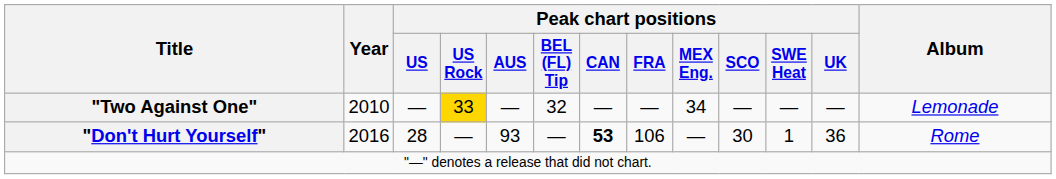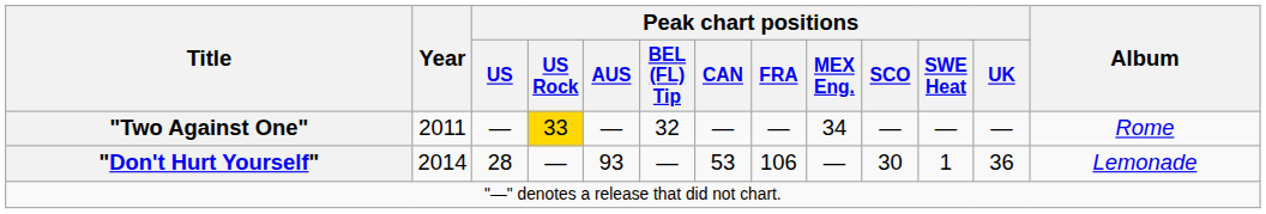"Two Against One" | Year: 2010 -> 2011
"Two Against One" | Album: Lemonade -> Rome
"Don't Hurt Yourself" | Year: 2016 -> 2014
"Don't Hurt Yourself" | Peak chart positions / CAN: bold -> normal
"Don't Hurt Yourself" | Album: Rome -> Lemonade
